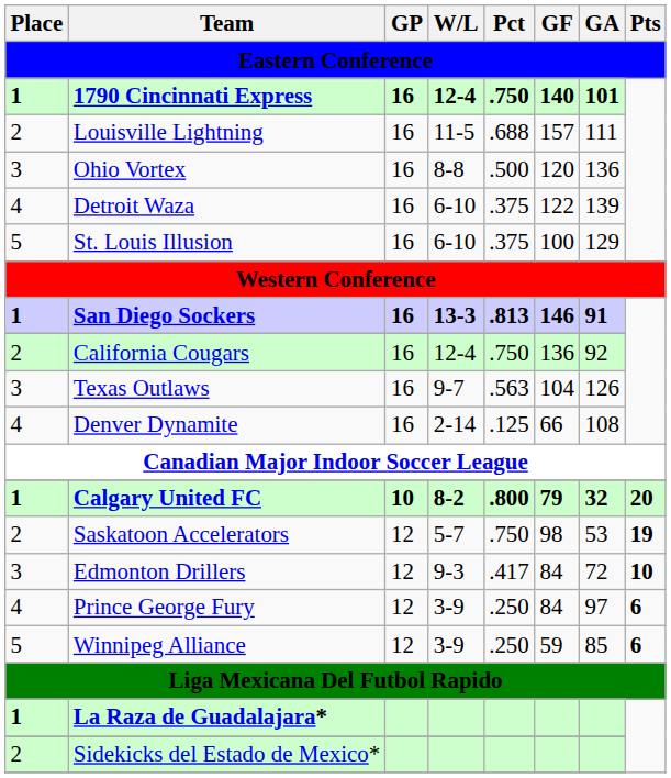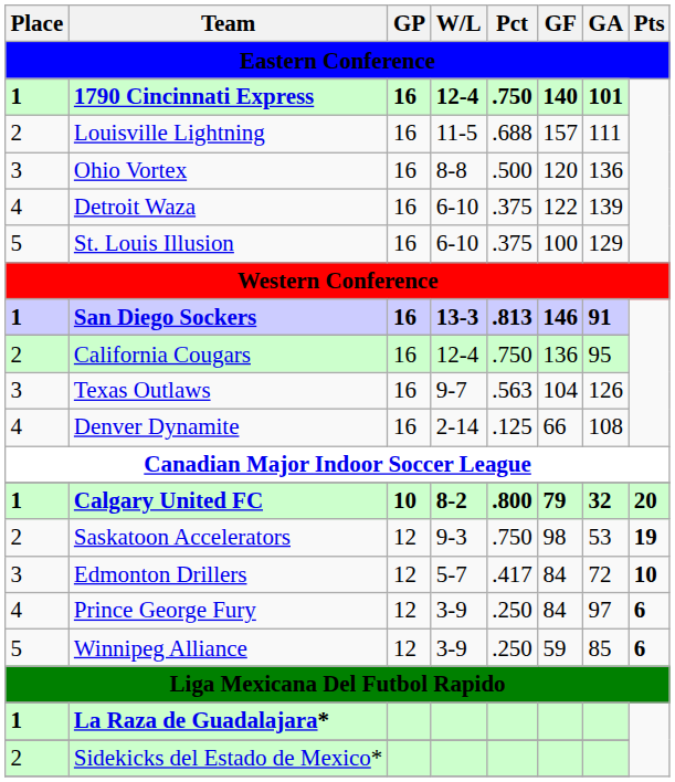California Cougars | GA: 92 -> 95
Saskatoon Accelerators | W/L: 5-7 -> 9-3
Edmonton Drillers | W/L: 9-3 -> 5-7
